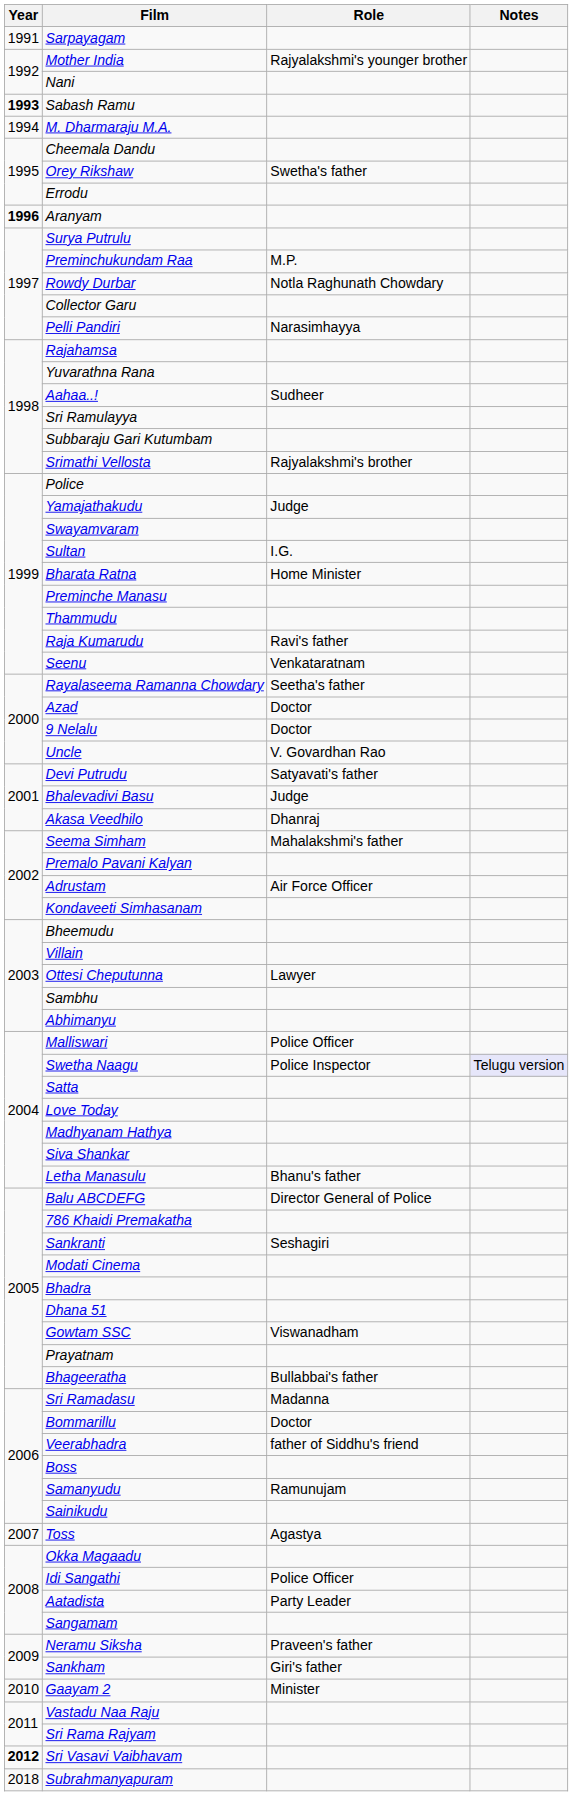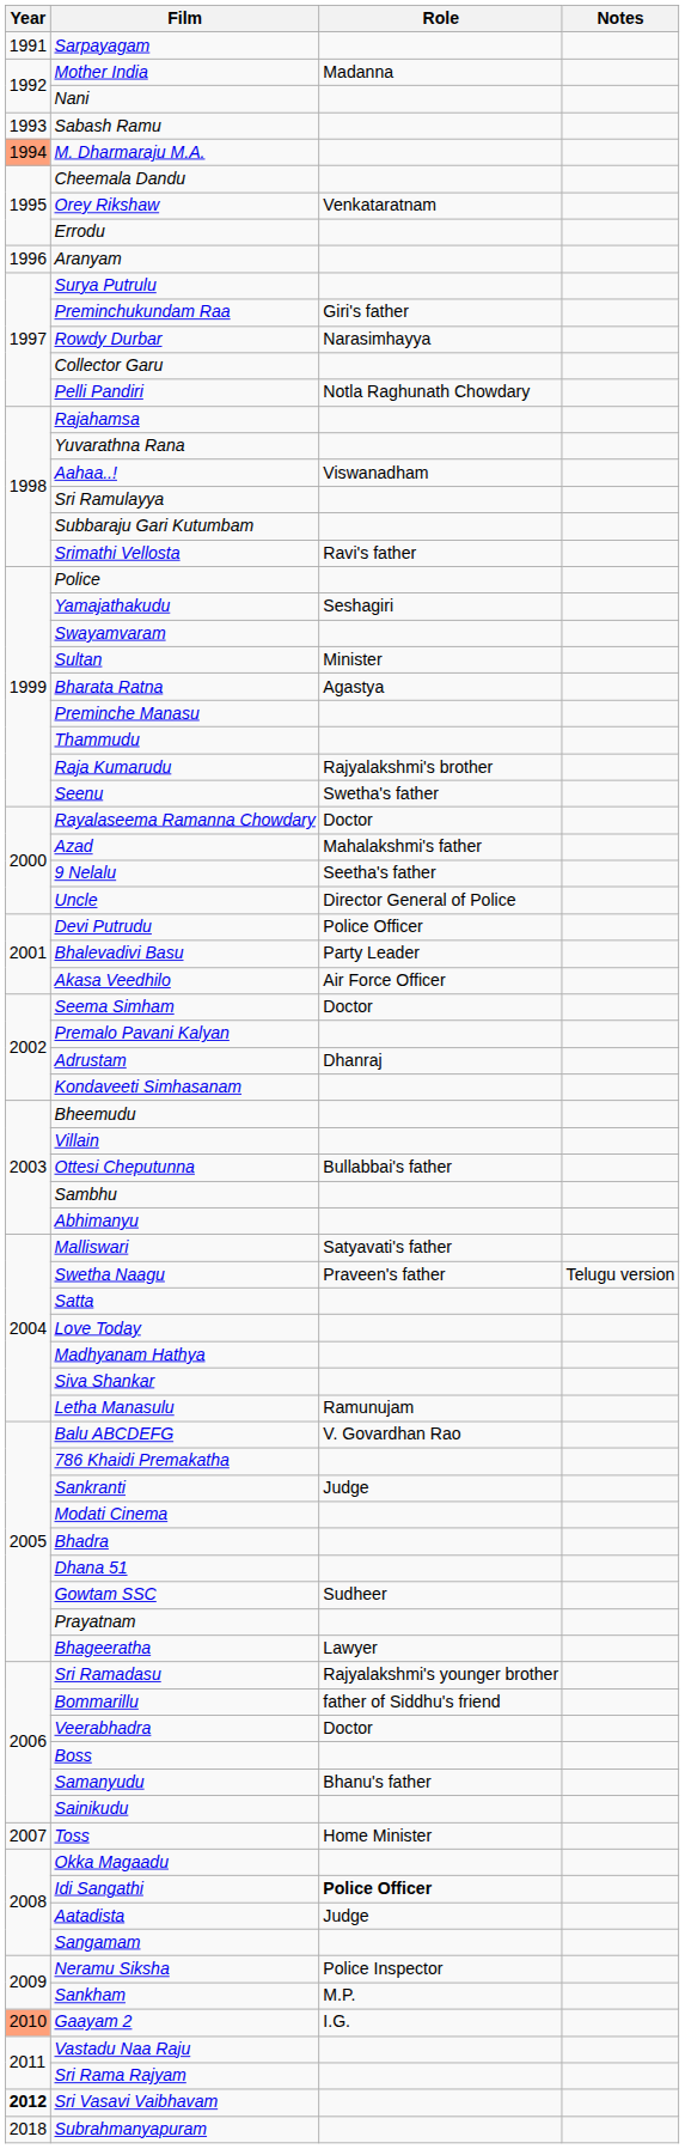Mother India | Role: Rajyalakshmi's younger brother -> Madanna
Sabash Ramu | Year: bold -> normal
M. Dharmaraju M.A. | Year: no background -> lightsalmon background
Orey Rikshaw | Role: Swetha's father -> Venkataratnam
Aranyam | Year: bold -> normal
Preminchukundam Raa | Role: M.P. -> Giri's father
Rowdy Durbar | Role: Notla Raghunath Chowdary -> Narasimhayya
Pelli Pandiri | Role: Narasimhayya -> Notla Raghunath Chowdary
Aahaa..! | Role: Sudheer -> Viswanadham
Srimathi Vellosta | Role: Rajyalakshmi's brother -> Ravi's father
Yamajathakudu | Role: Judge -> Seshagiri
Sultan | Role: I.G. -> Minister
Bharata Ratna | Role: Home Minister -> Agastya
Raja Kumarudu | Role: Ravi's father -> Rajyalakshmi's brother
Seenu | Role: Venkataratnam -> Swetha's father
Rayalaseema Ramanna Chowdary | Role: Seetha's father -> Doctor
Azad | Role: Doctor -> Mahalakshmi's father
9 Nelalu | Role: Doctor -> Seetha's father
Uncle | Role: V. Govardhan Rao -> Director General of Police
Devi Putrudu | Role: Satyavati's father -> Police Officer
Bhalevadivi Basu | Role: Judge -> Party Leader
Akasa Veedhilo | Role: Dhanraj -> Air Force Officer
Seema Simham | Role: Mahalakshmi's father -> Doctor
Adrustam | Role: Air Force Officer -> Dhanraj
Ottesi Cheputunna | Role: Lawyer -> Bullabbai's father
Malliswari | Role: Police Officer -> Satyavati's father
Swetha Naagu | Role: Police Inspector -> Praveen's father
Swetha Naagu | Notes: lavender background -> no background
Letha Manasulu | Role: Bhanu's father -> Ramunujam
Balu ABCDEFG | Role: Director General of Police -> V. Govardhan Rao
Sankranti | Role: Seshagiri -> Judge
Gowtam SSC | Role: Viswanadham -> Sudheer
Bhageeratha | Role: Bullabbai's father -> Lawyer
Sri Ramadasu | Role: Madanna -> Rajyalakshmi's younger brother
Bommarillu | Role: Doctor -> father of Siddhu's friend
Veerabhadra | Role: father of Siddhu's friend -> Doctor
Samanyudu | Role: Ramunujam -> Bhanu's father
Toss | Role: Agastya -> Home Minister
Idi Sangathi | Role: normal -> bold
Aatadista | Role: Party Leader -> Judge
Neramu Siksha | Role: Praveen's father -> Police Inspector
Sankham | Role: Giri's father -> M.P.
Gaayam 2 | Year: no background -> lightsalmon background
Gaayam 2 | Role: Minister -> I.G.
